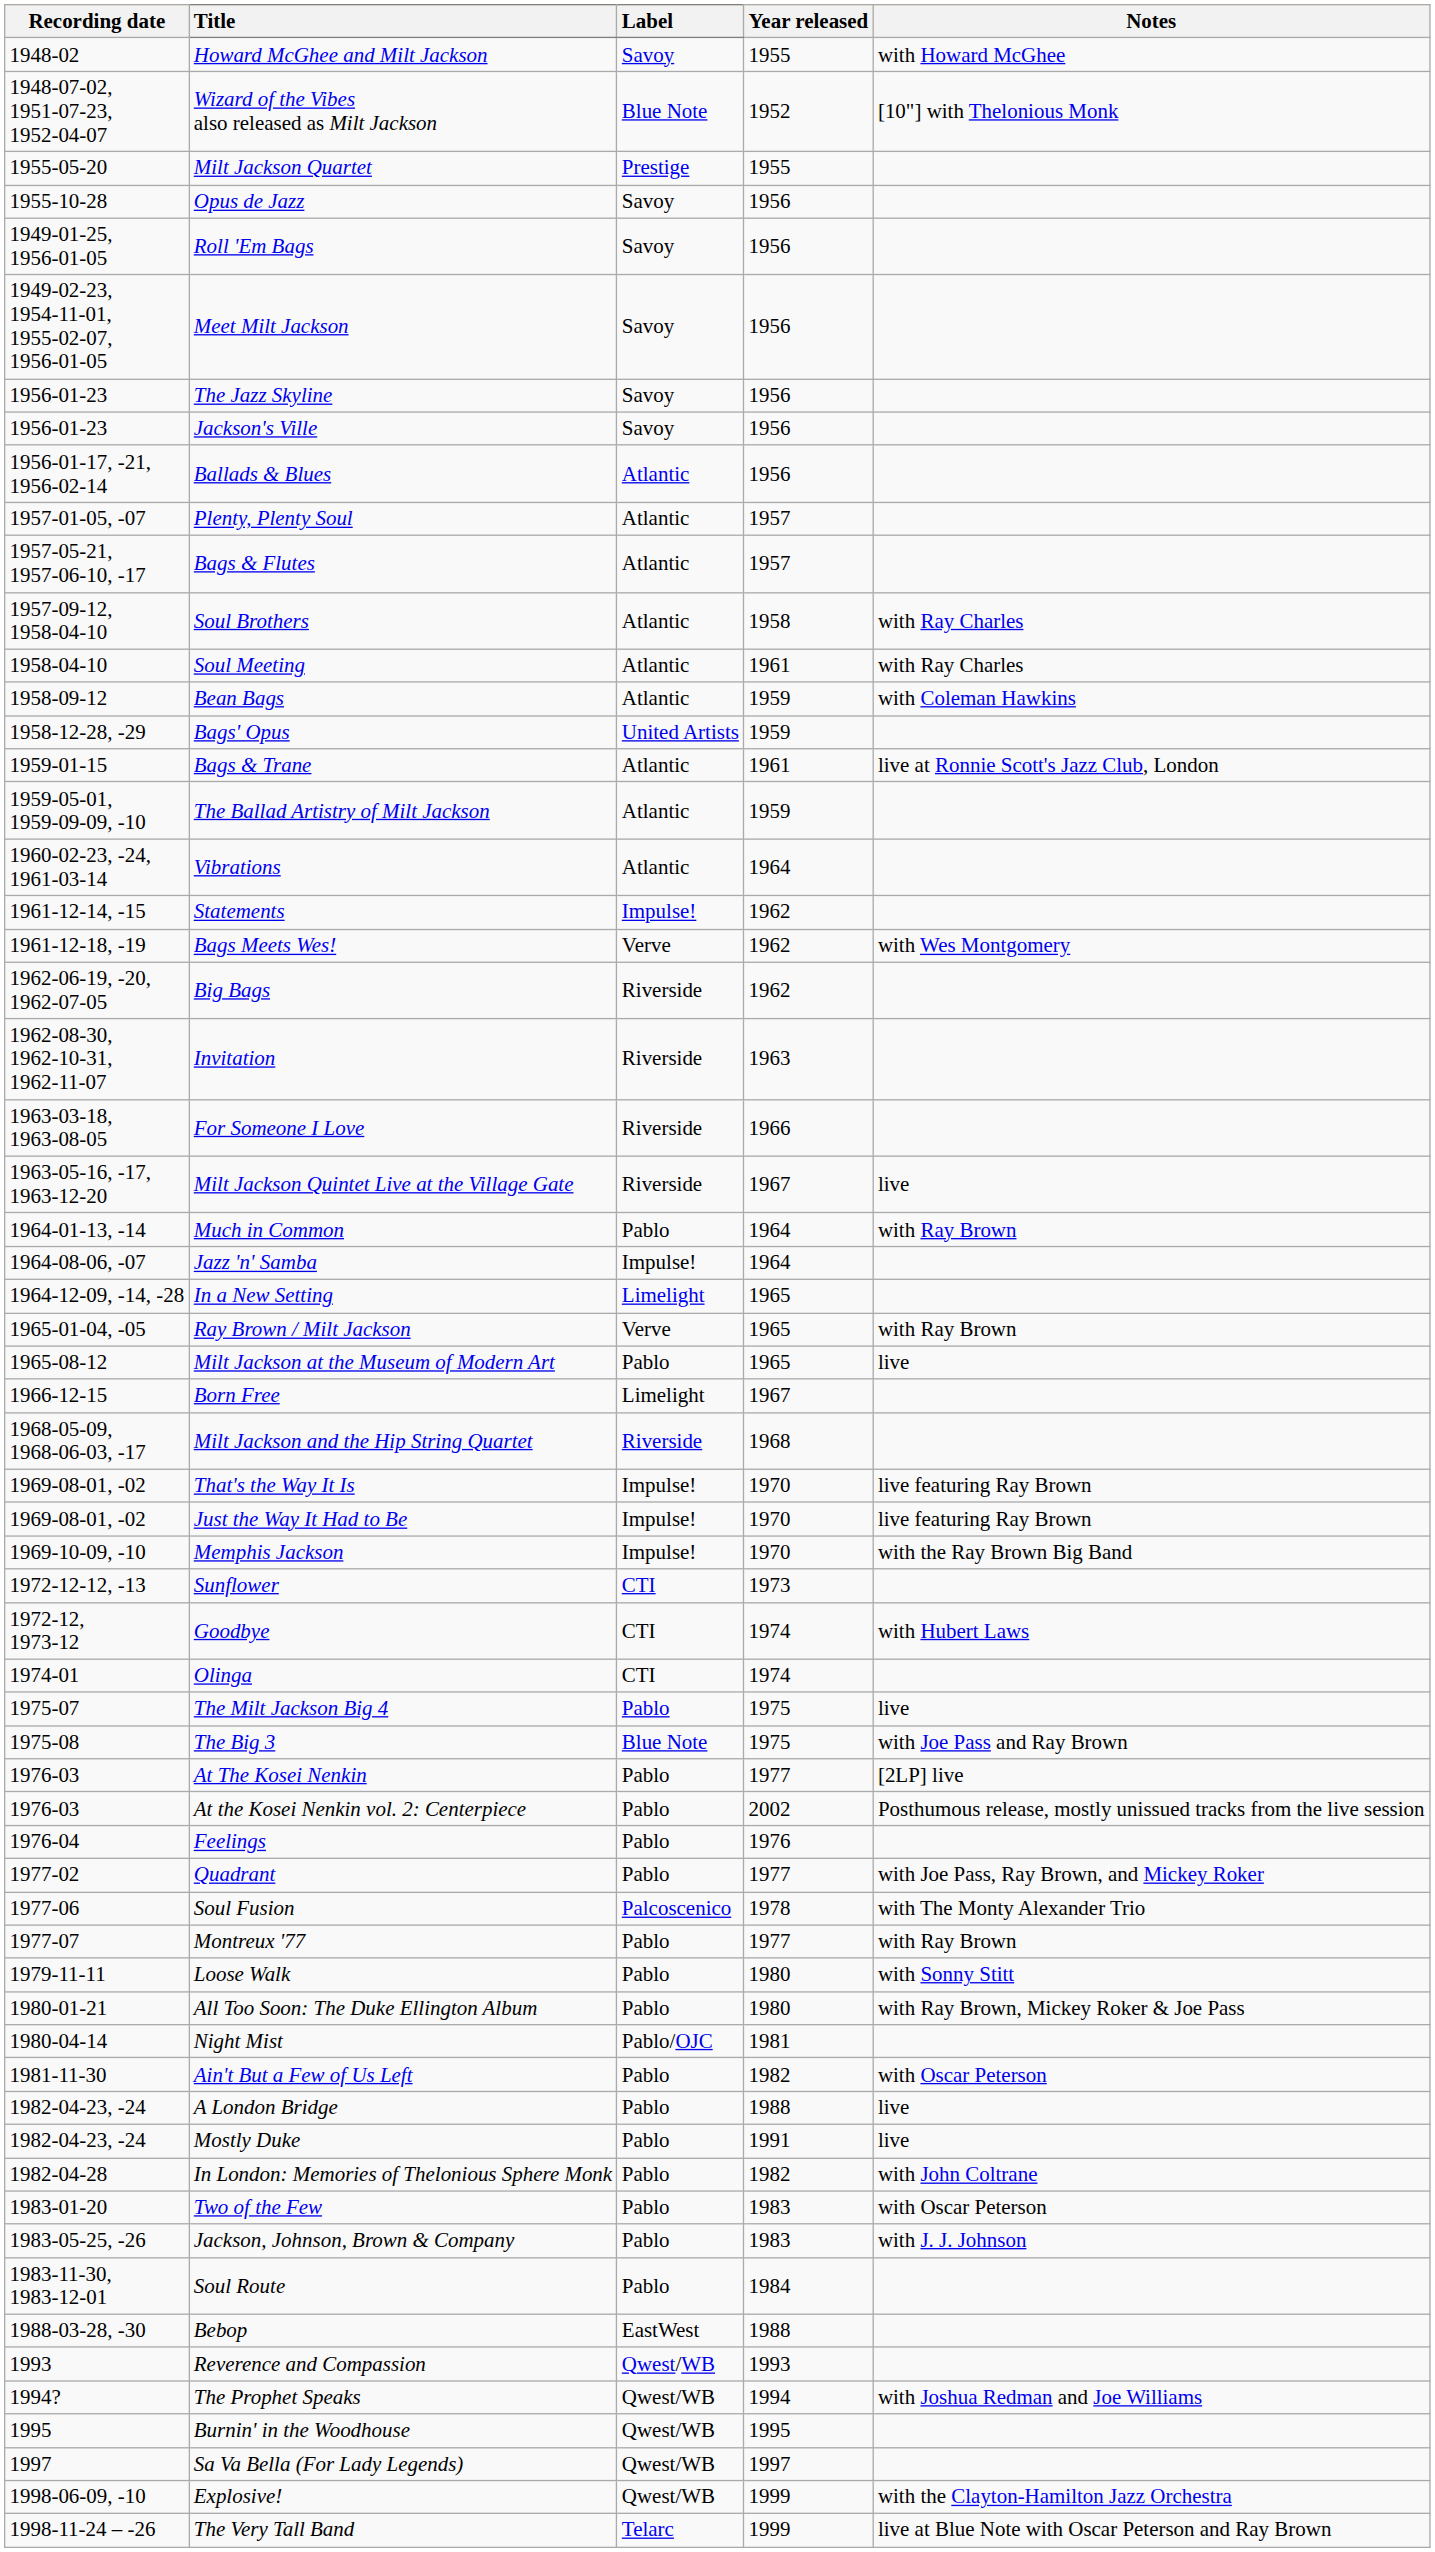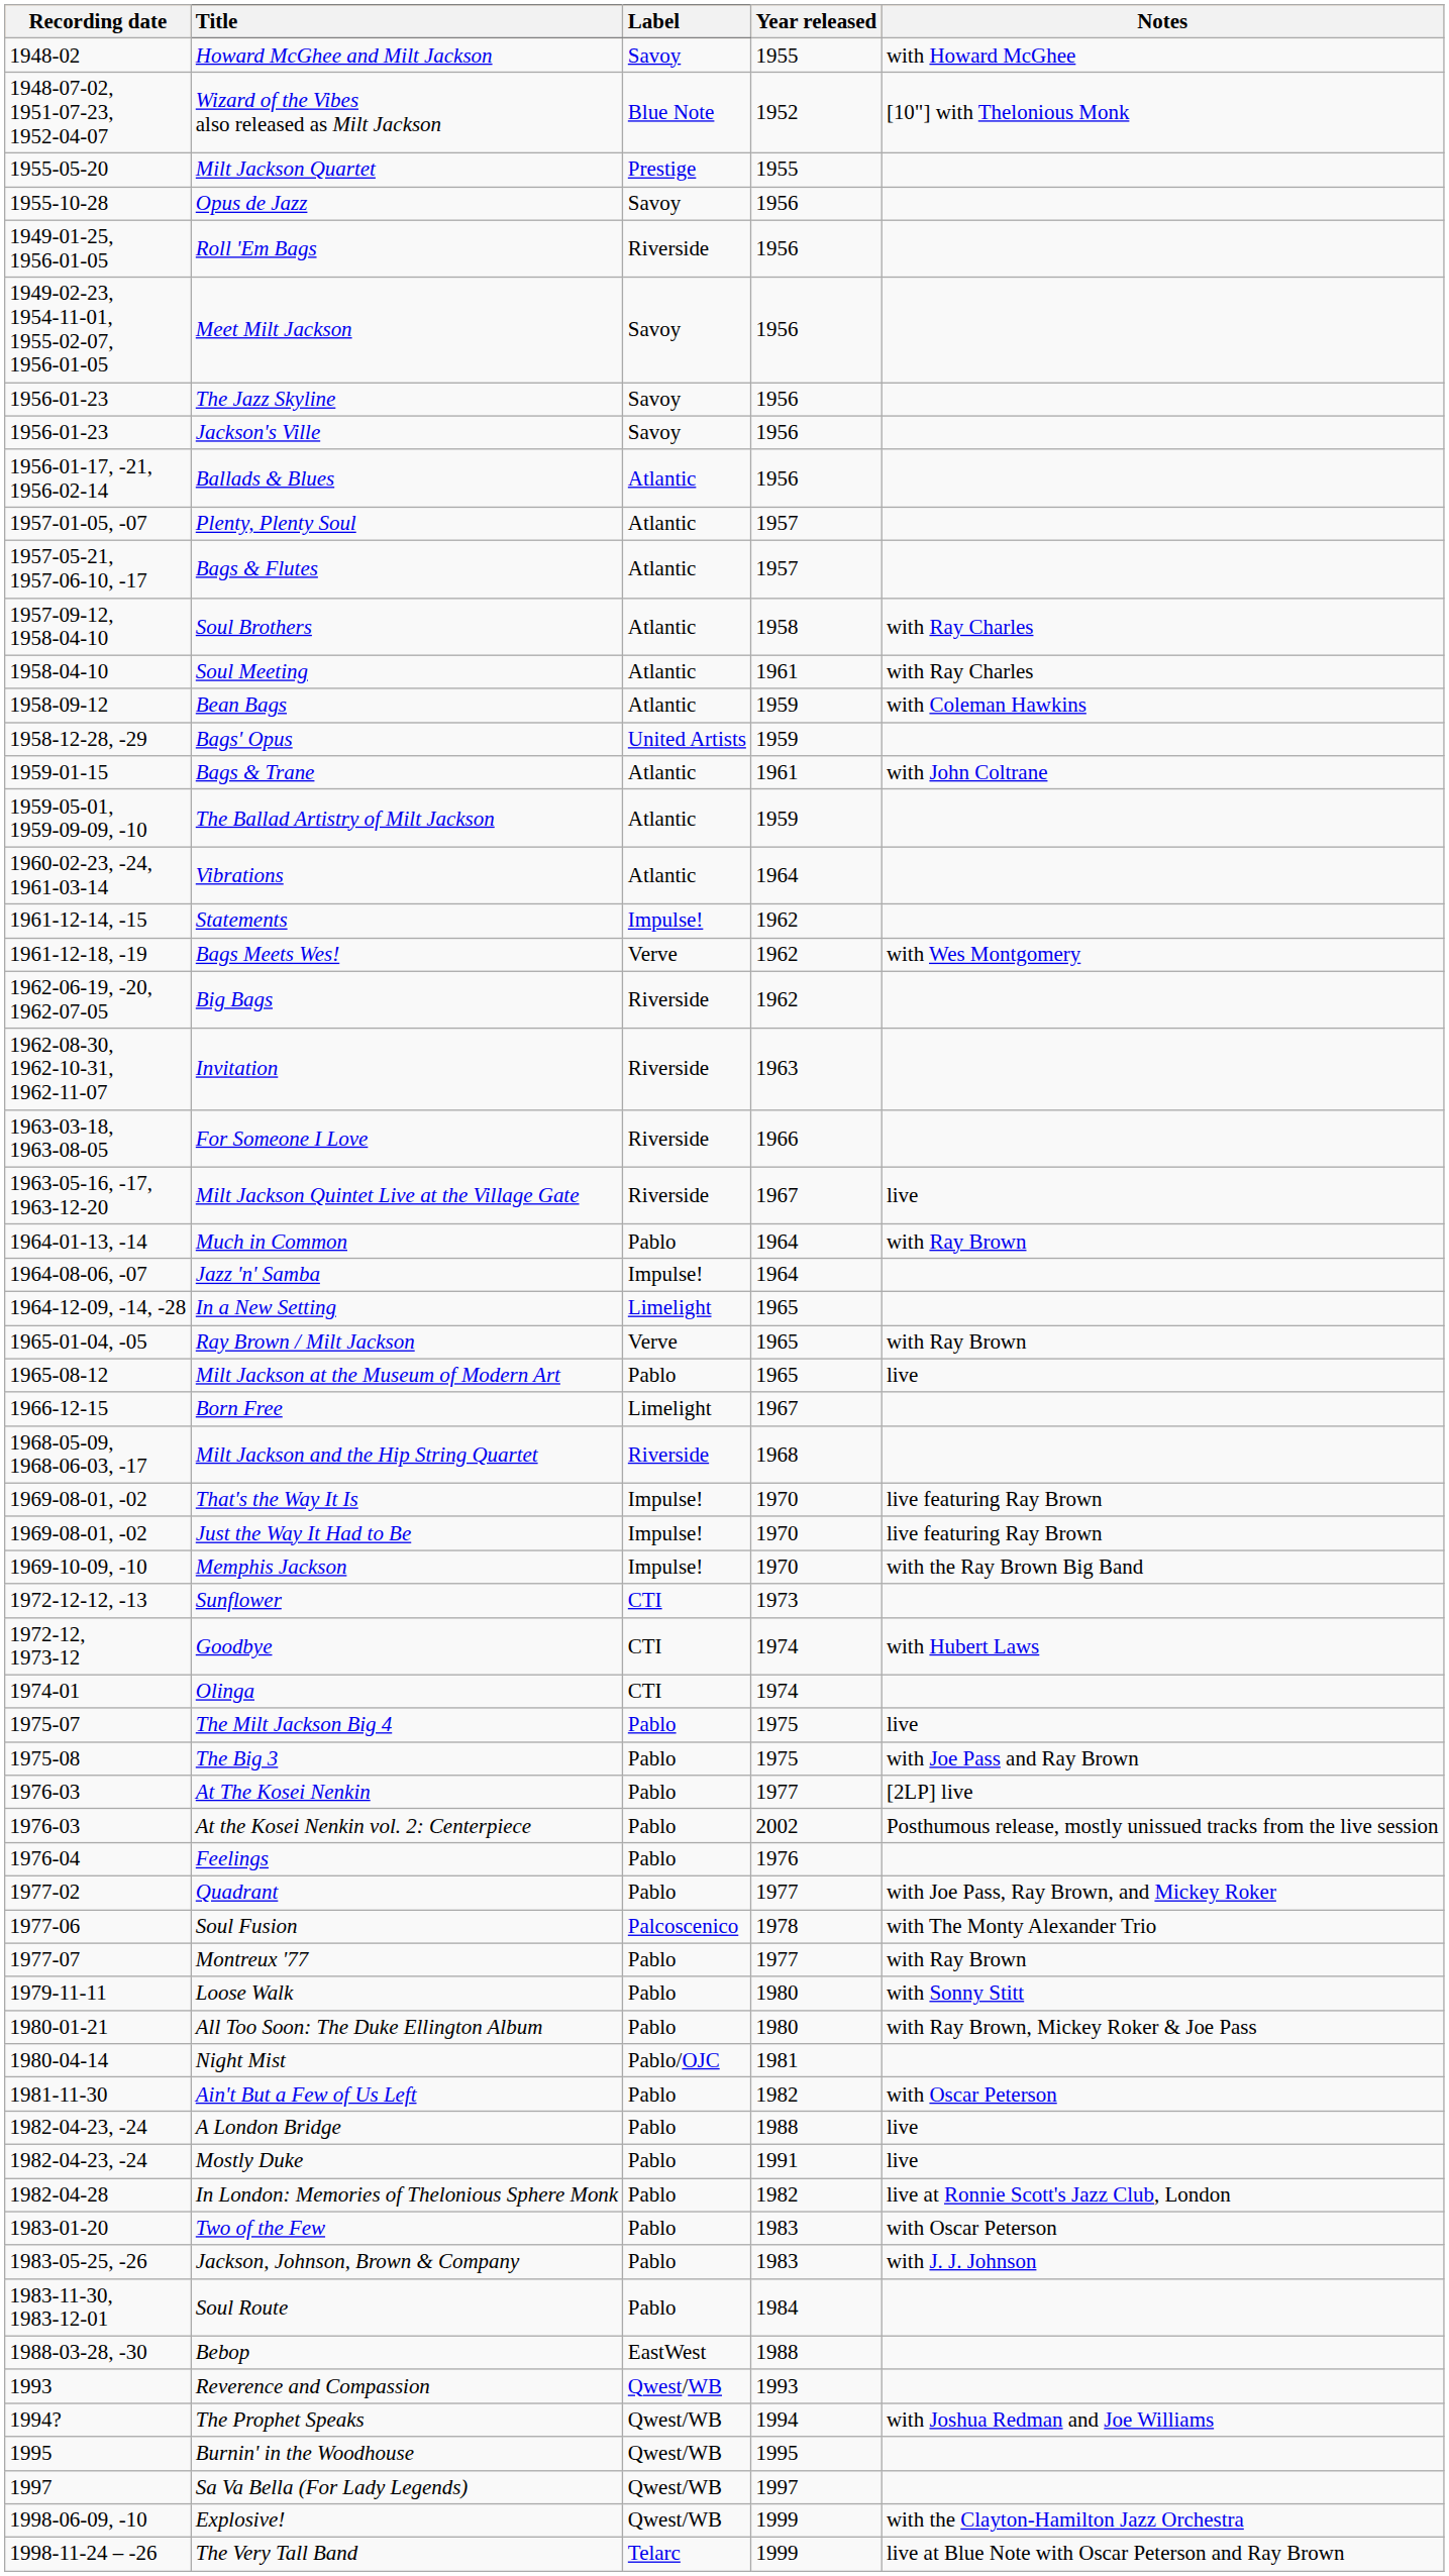Roll 'Em Bags | Label: Savoy -> Riverside
Bags & Trane | Notes: live at Ronnie Scott's Jazz Club, London -> with John Coltrane
The Big 3 | Label: Blue Note -> Pablo
In London: Memories of Thelonious Sphere Monk | Notes: with John Coltrane -> live at Ronnie Scott's Jazz Club, London
